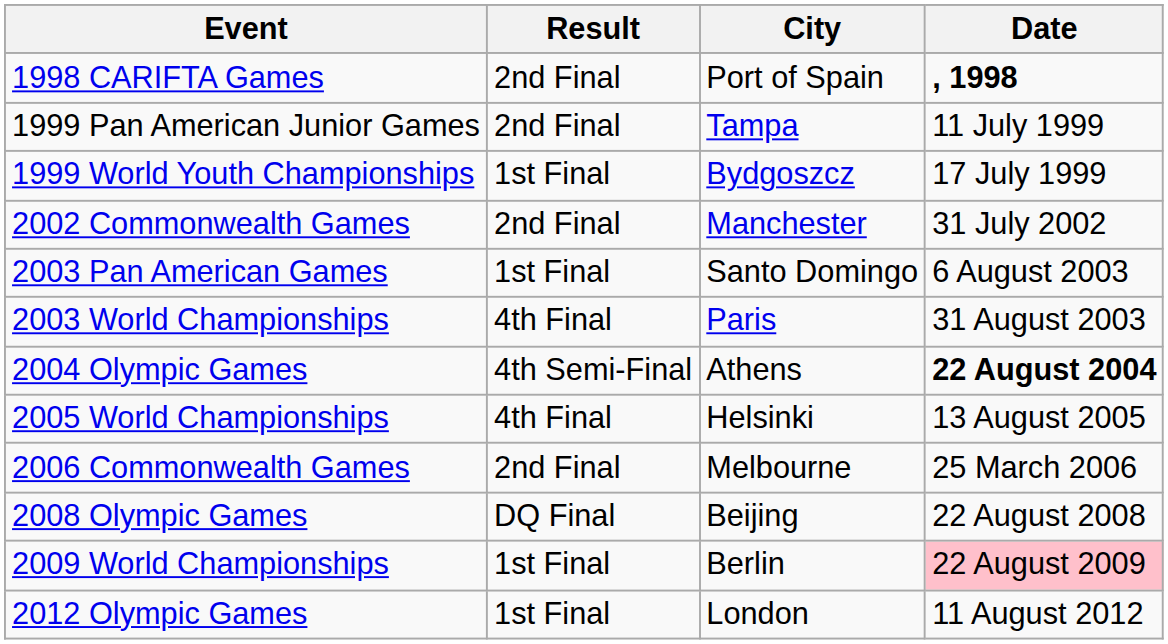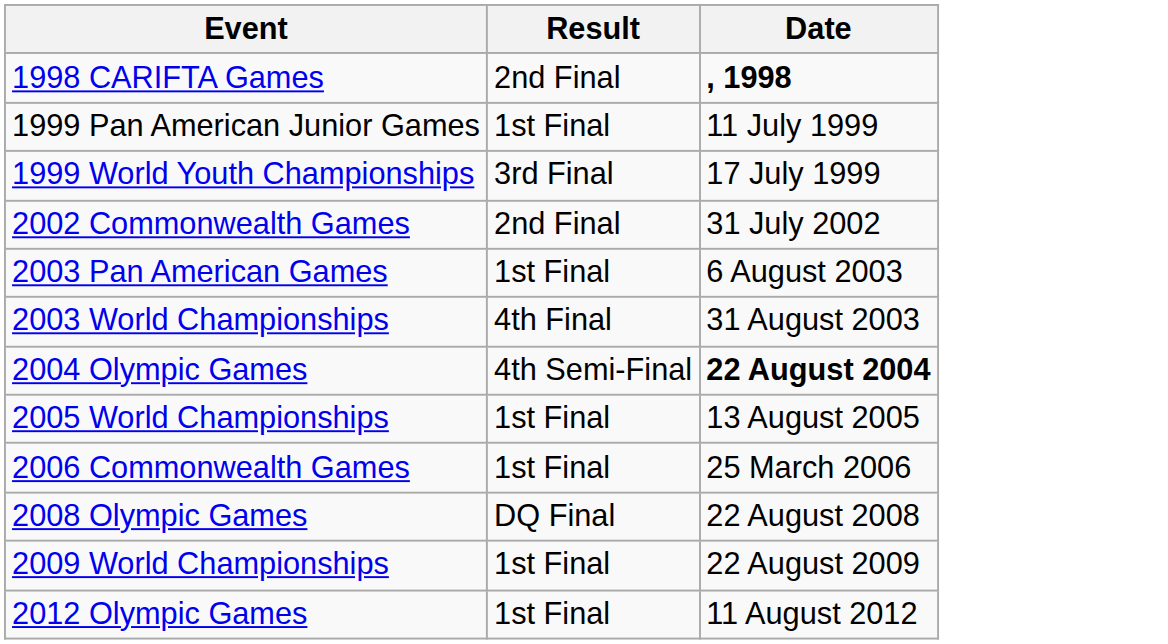- column: City | Port of Spain | Tampa | Bydgoszcz | Manchester | Santo Domingo | Paris | Athens | Helsinki | Melbourne | Beijing | Berlin | London
1999 Pan American Junior Games | Result: 2nd Final -> 1st Final
1999 World Youth Championships | Result: 1st Final -> 3rd Final
2005 World Championships | Result: 4th Final -> 1st Final
2006 Commonwealth Games | Result: 2nd Final -> 1st Final
2009 World Championships | Date: pink background -> no background
